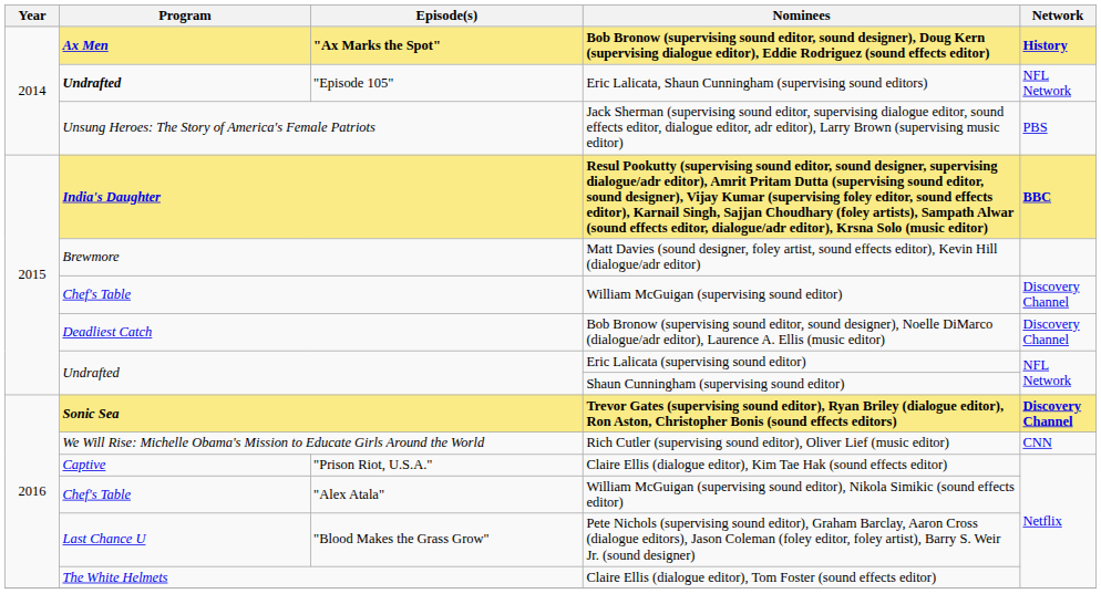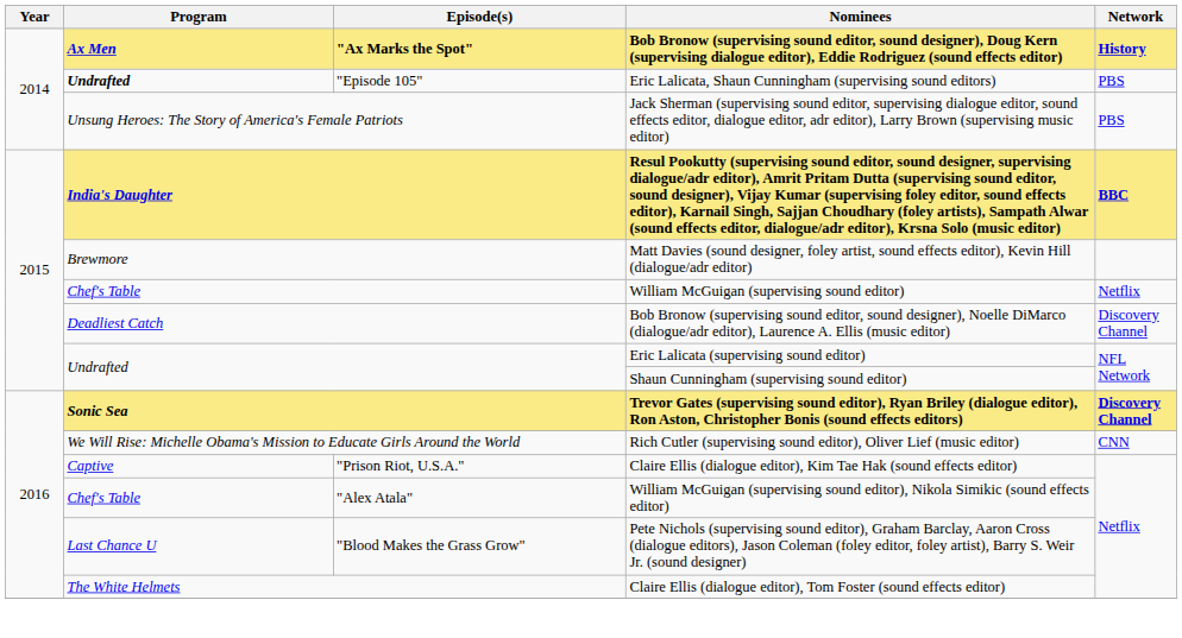Eric Lalicata, Shaun Cunningham (supervising sound editors) | Network: NFL Network -> PBS
William McGuigan (supervising sound editor) | Network: Discovery Channel -> Netflix
